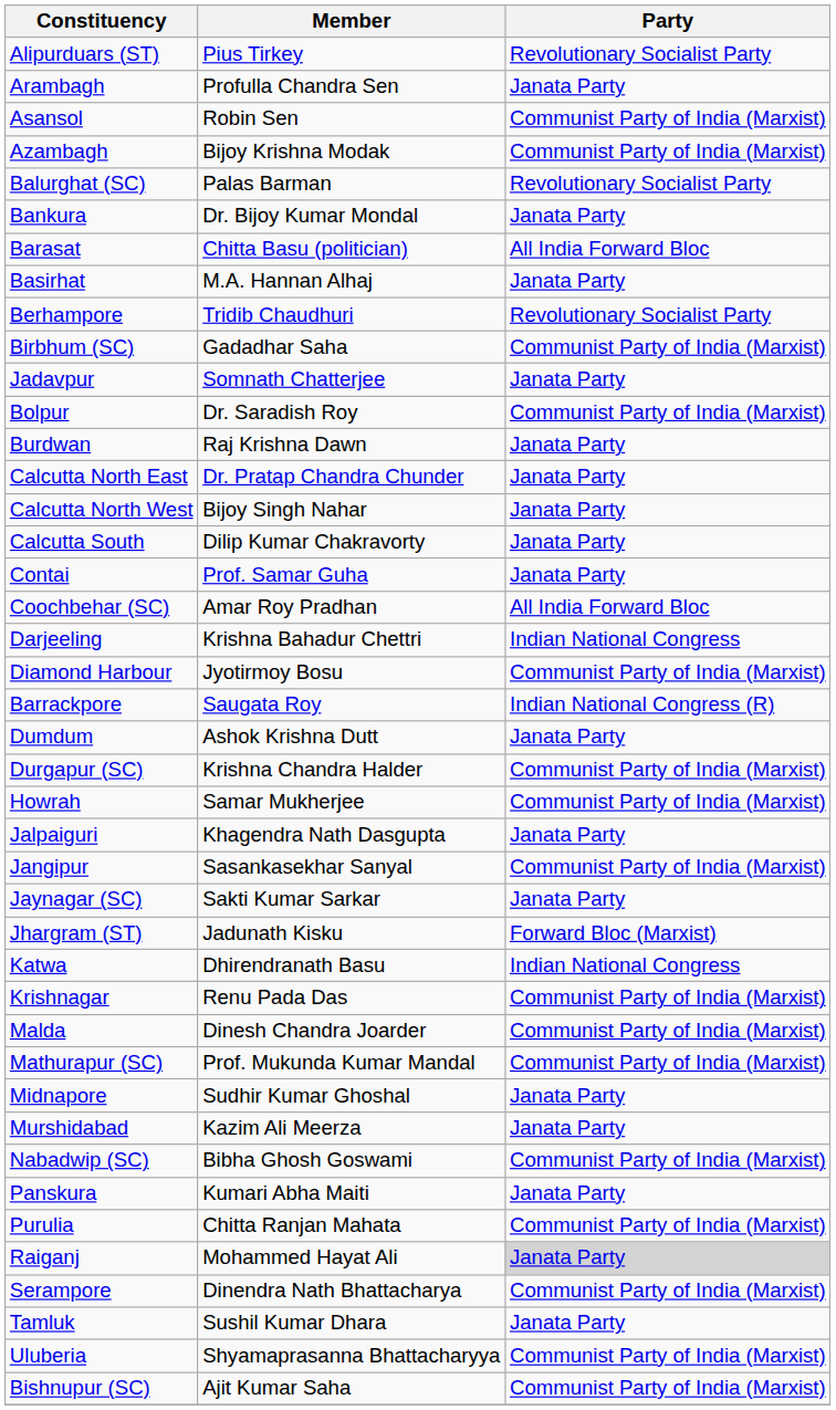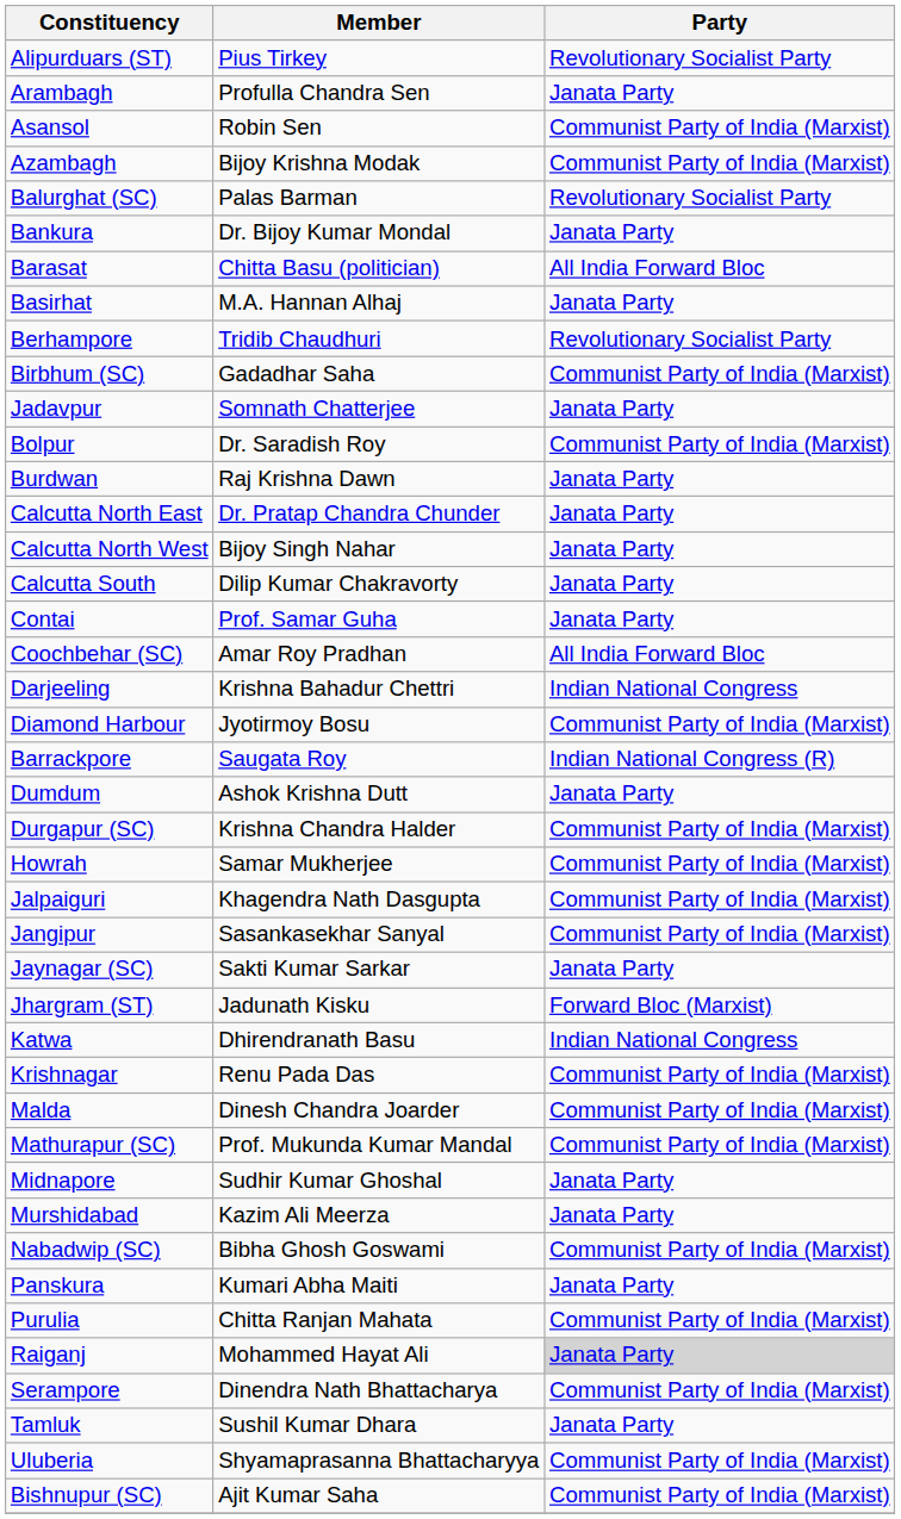Jalpaiguri | Party: Janata Party -> Communist Party of India (Marxist)
